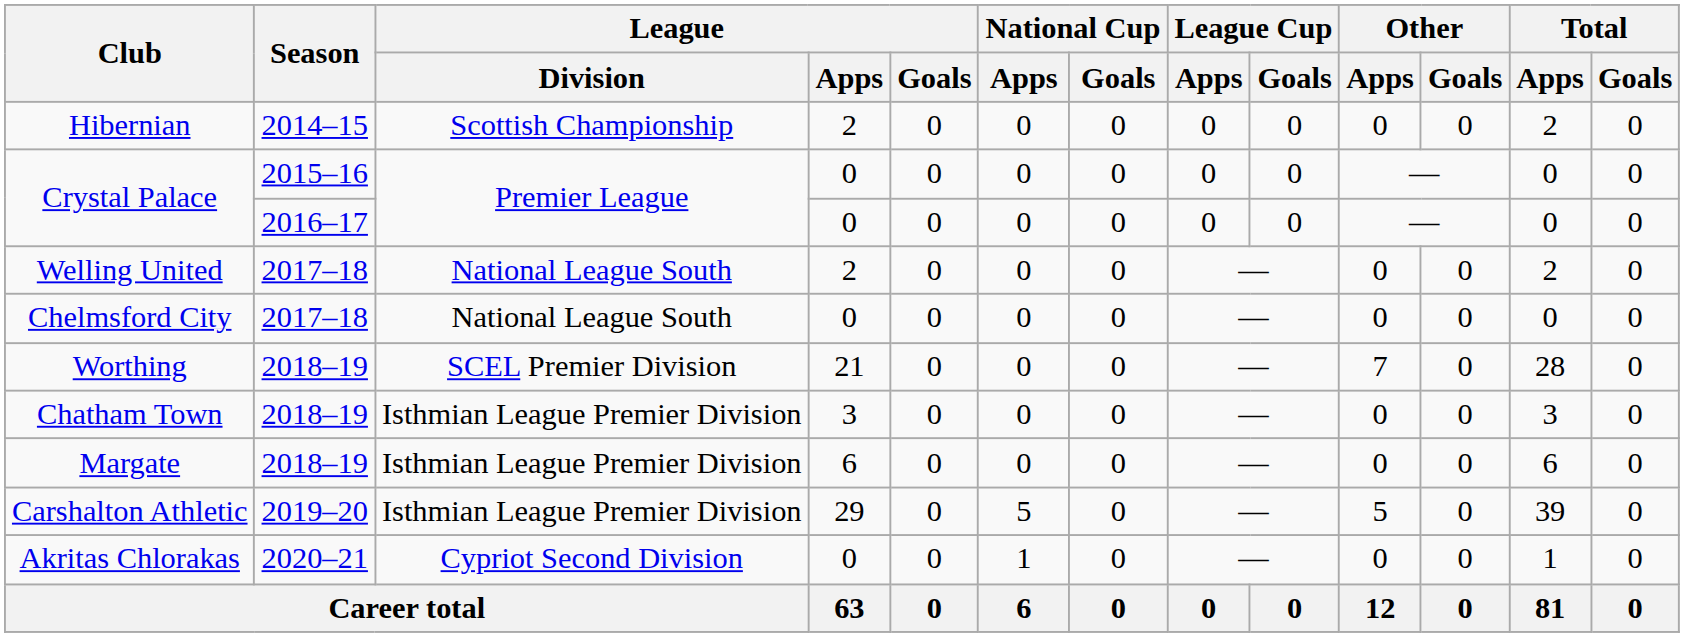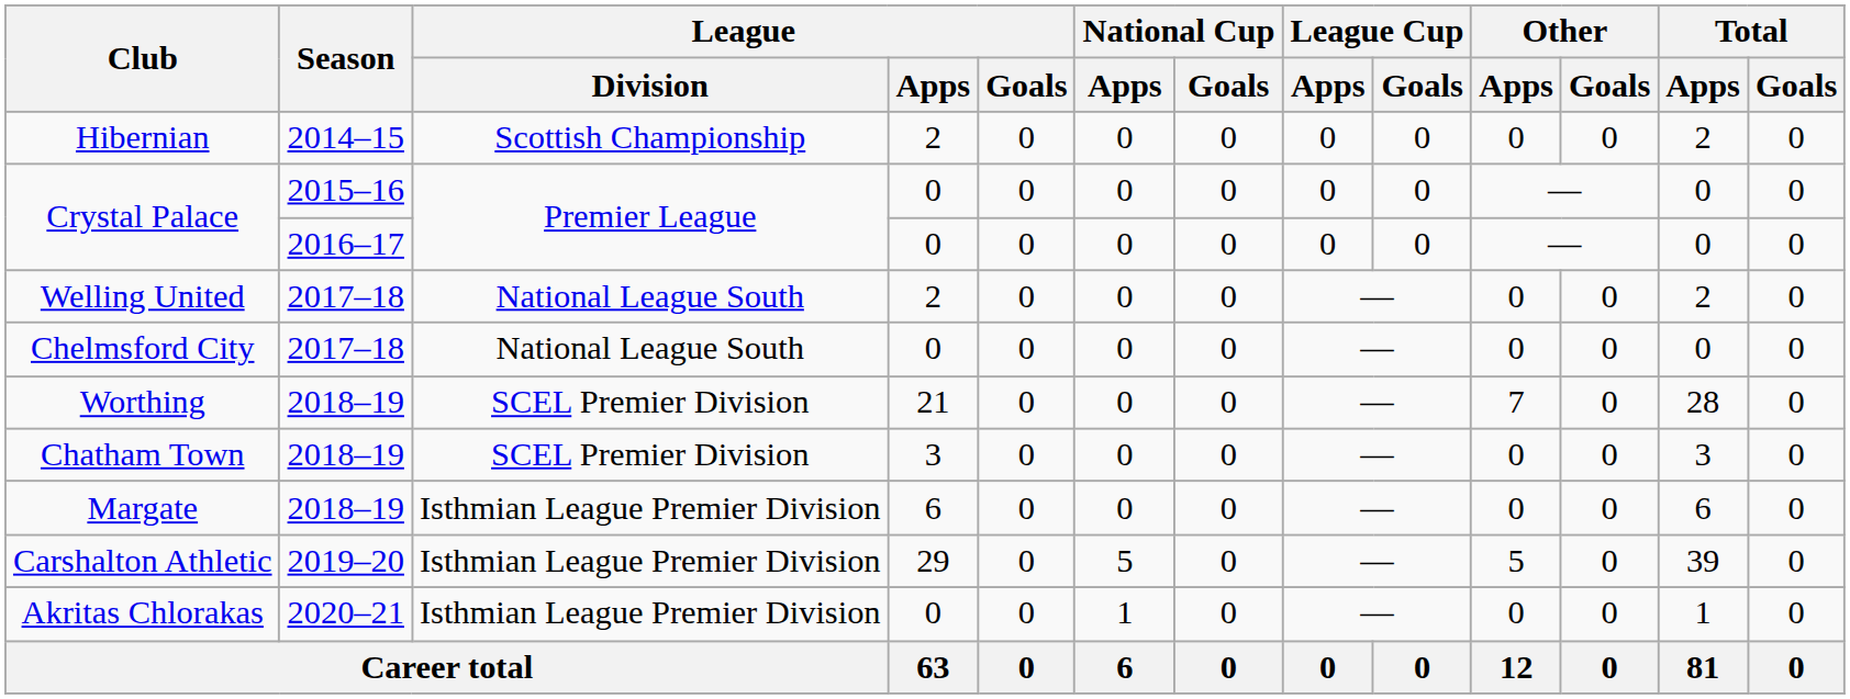Chatham Town | League / Division: Isthmian League Premier Division -> SCEL Premier Division
Akritas Chlorakas | League / Division: Cypriot Second Division -> Isthmian League Premier Division
